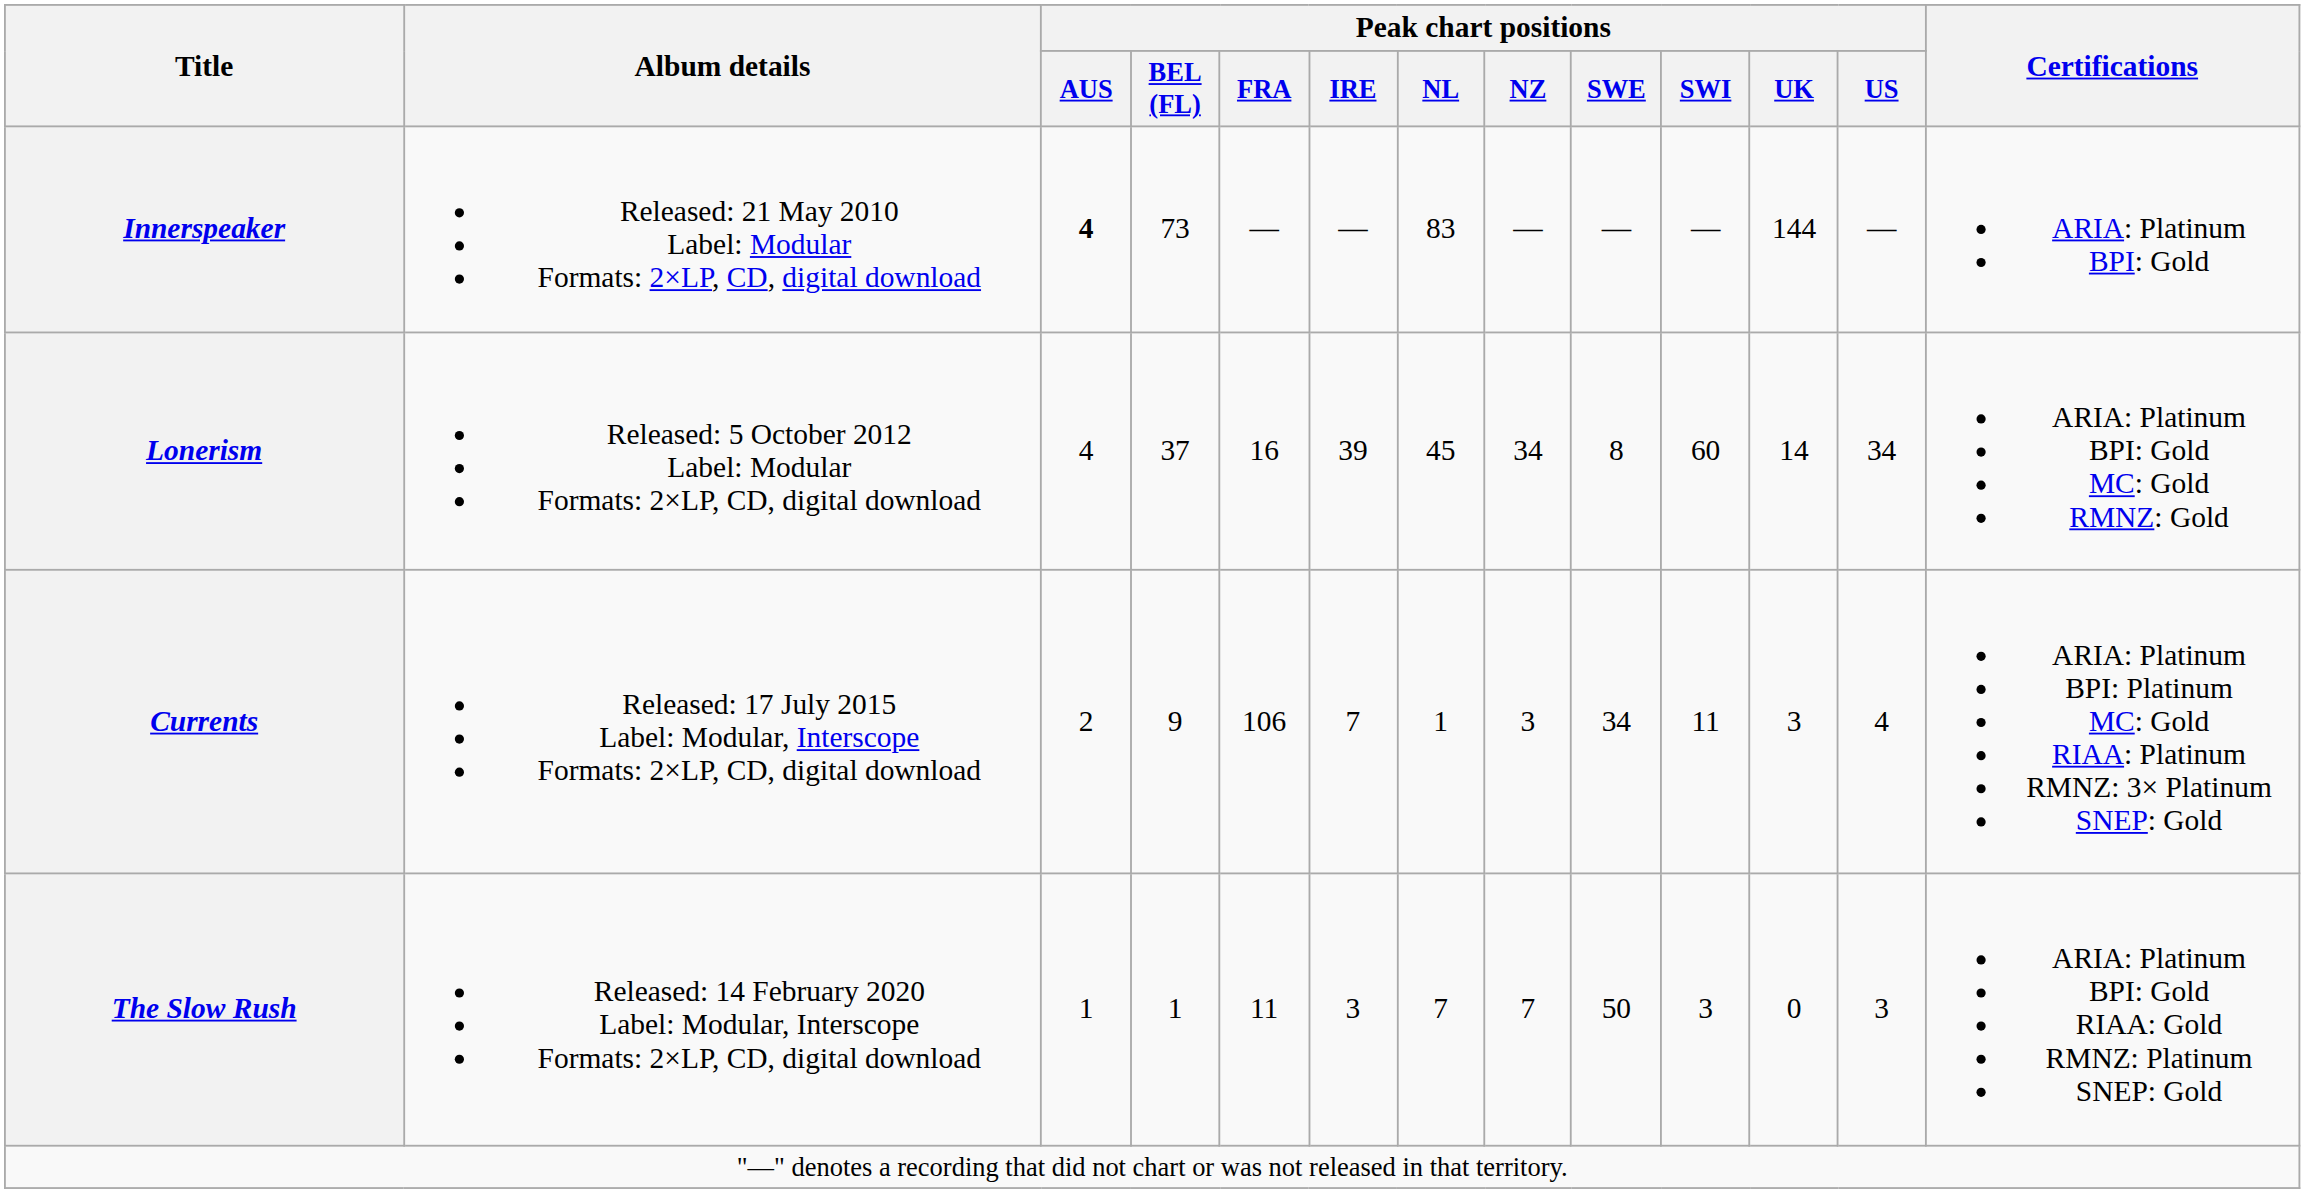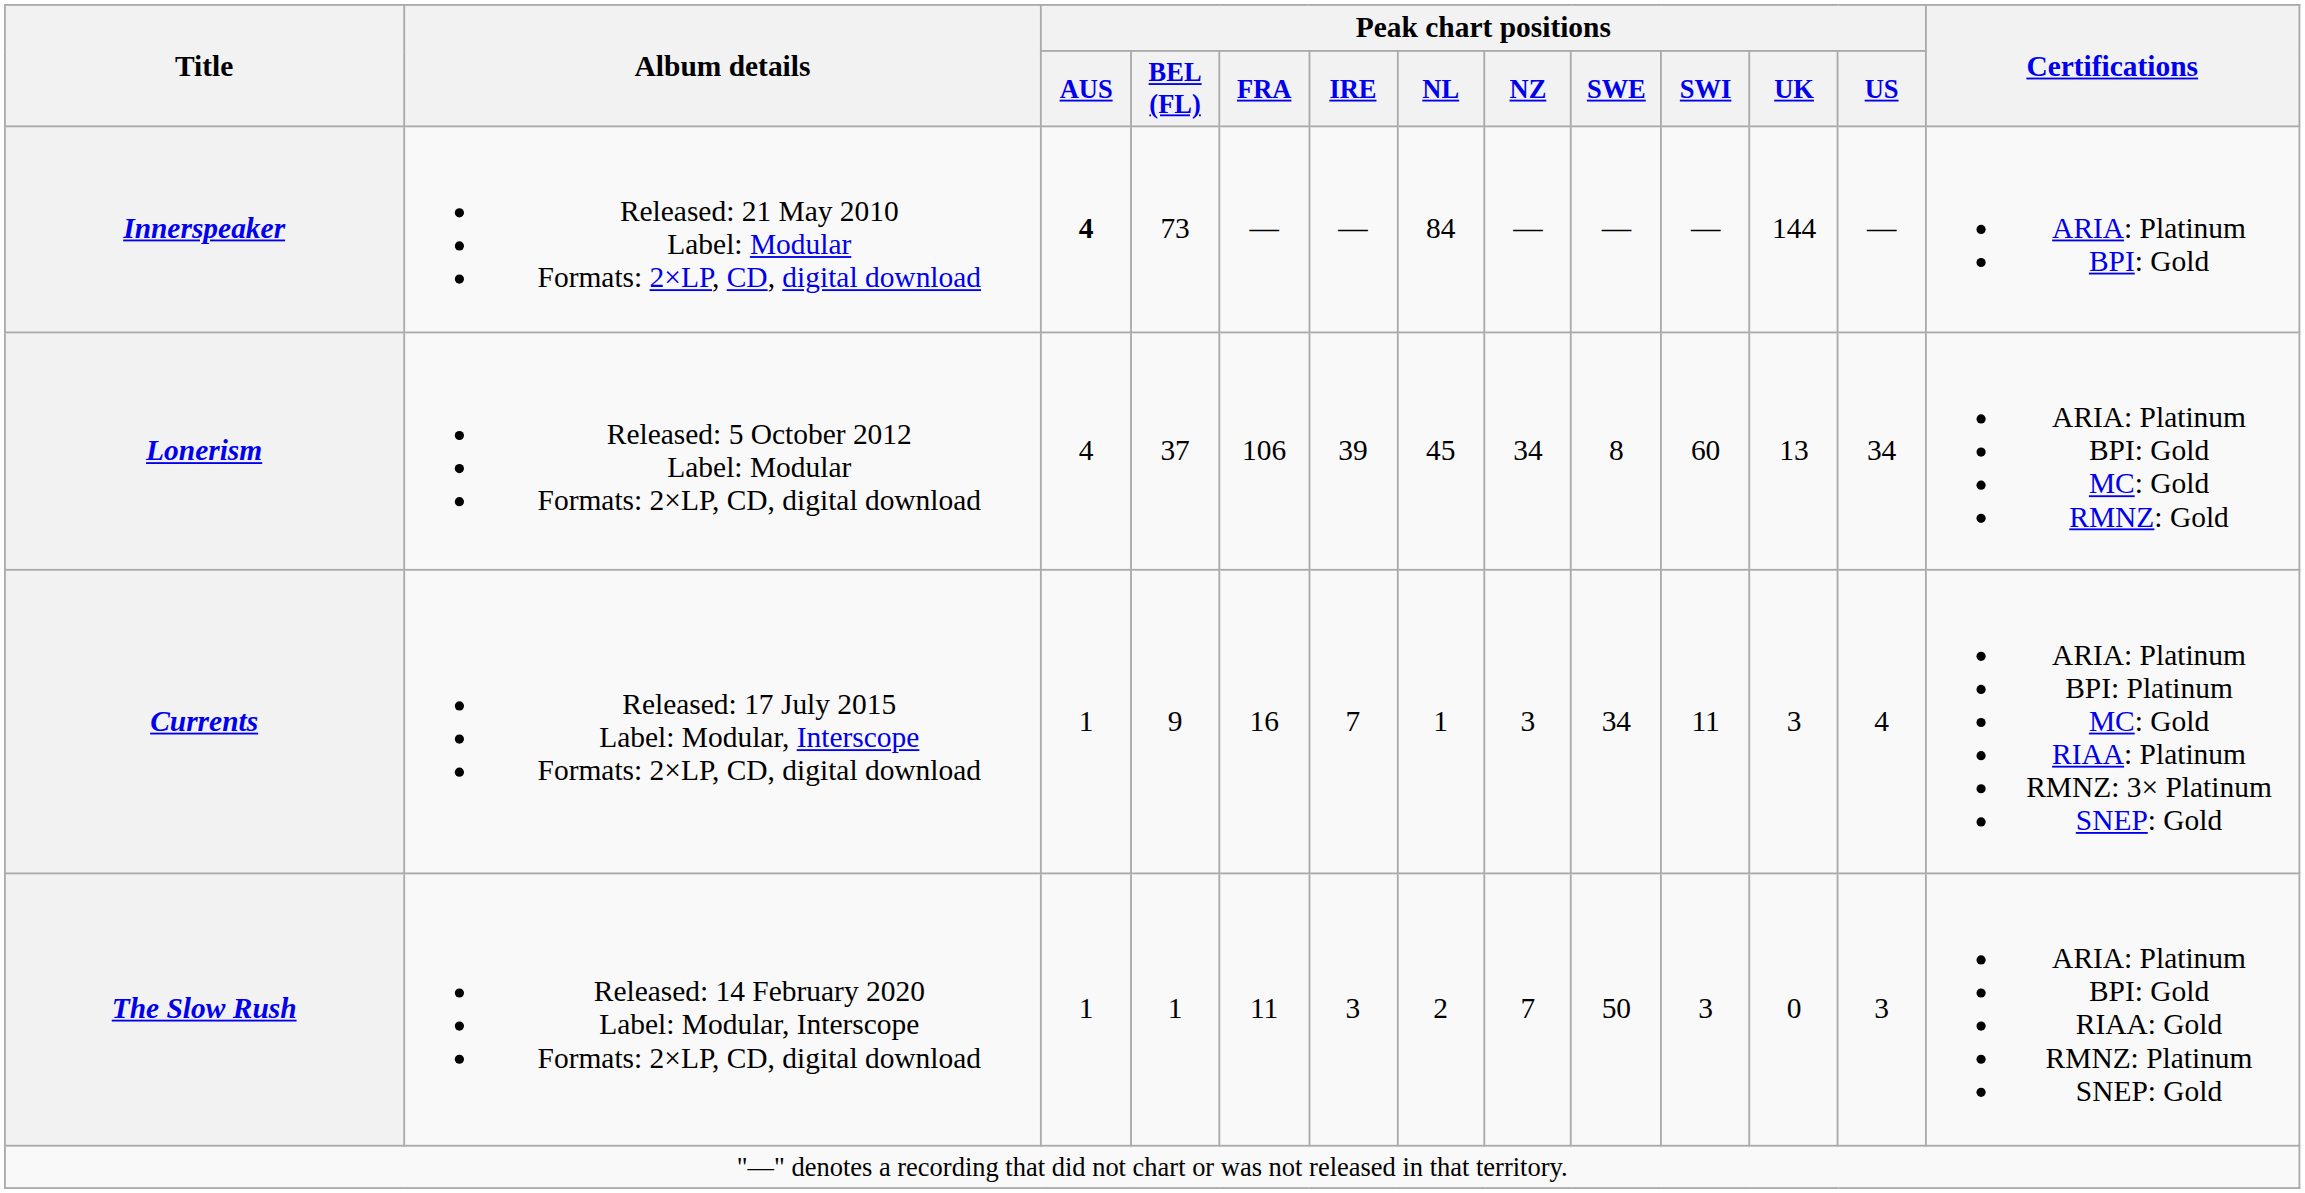Innerspeaker | Peak chart positions / NL: 83 -> 84
Lonerism | Peak chart positions / FRA: 16 -> 106
Lonerism | Peak chart positions / UK: 14 -> 13
Currents | Peak chart positions / AUS: 2 -> 1
Currents | Peak chart positions / FRA: 106 -> 16
The Slow Rush | Peak chart positions / NL: 7 -> 2
